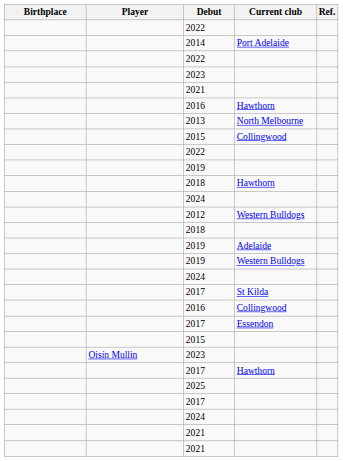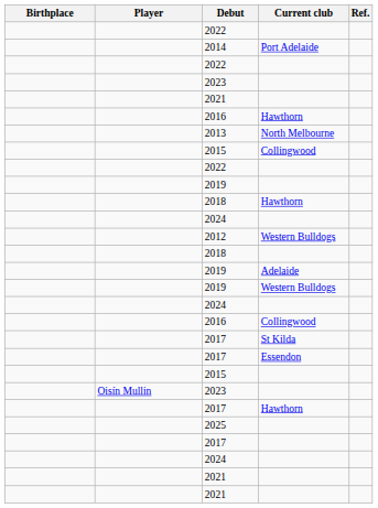rows swapped: 2016 / Collingwood <-> 2017 / St Kilda
